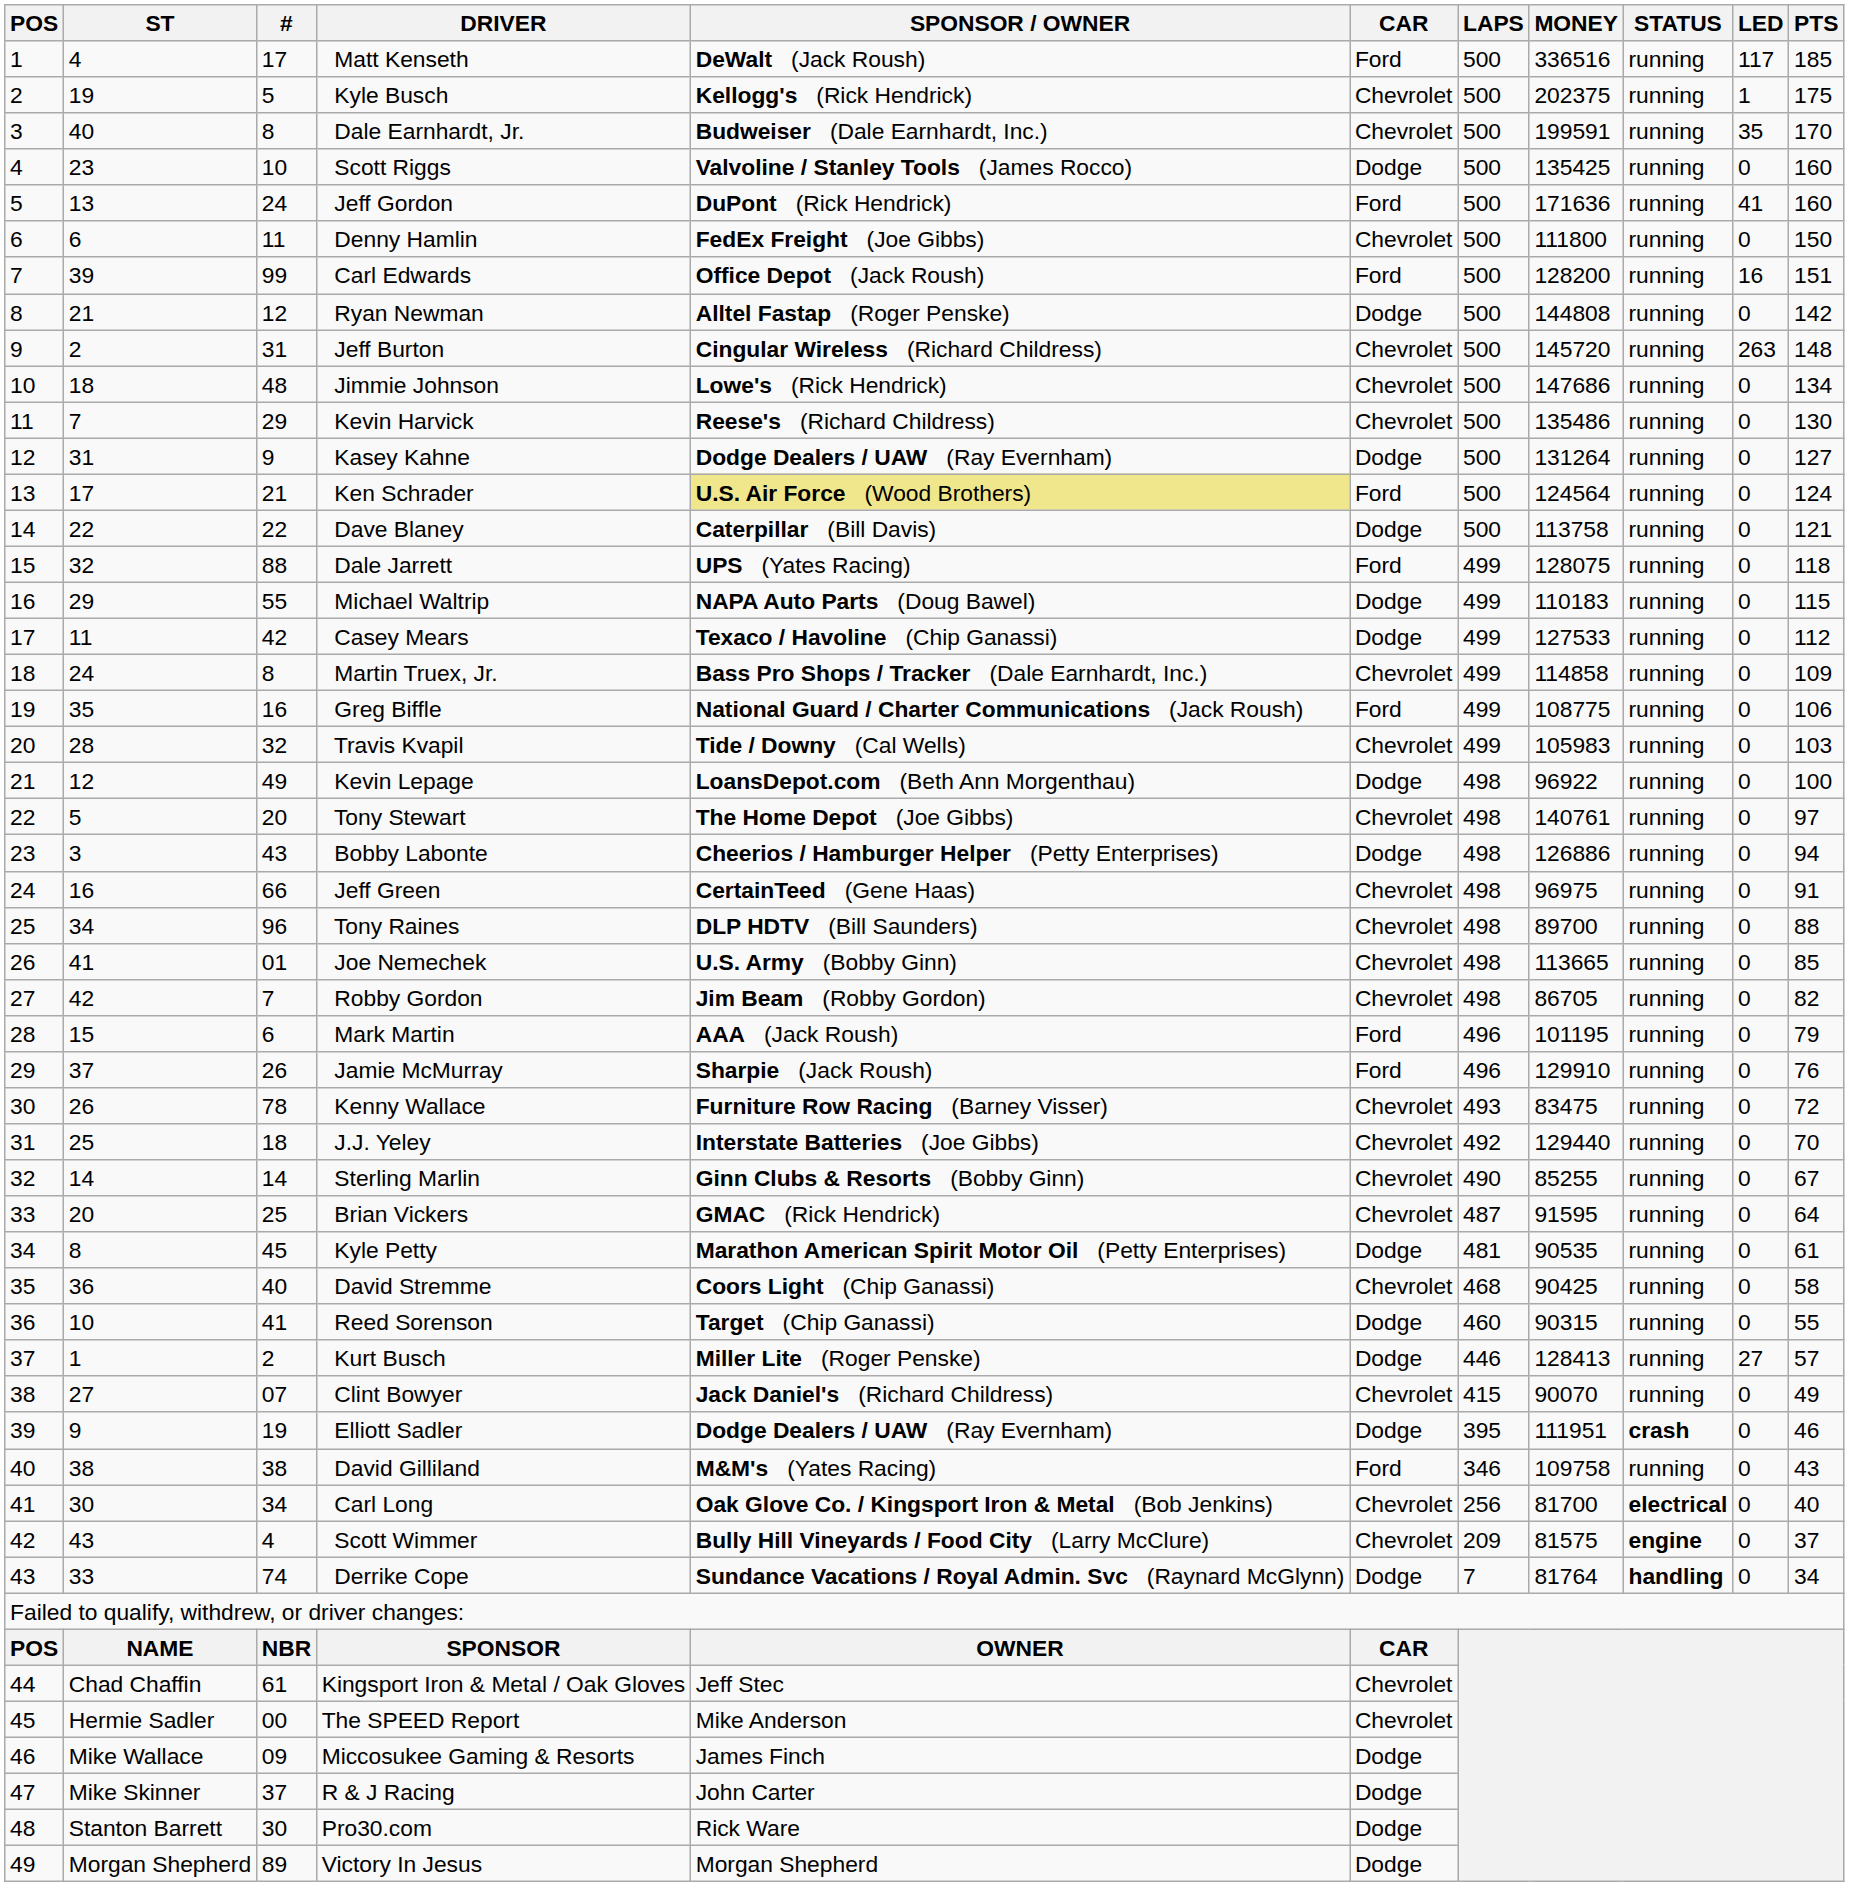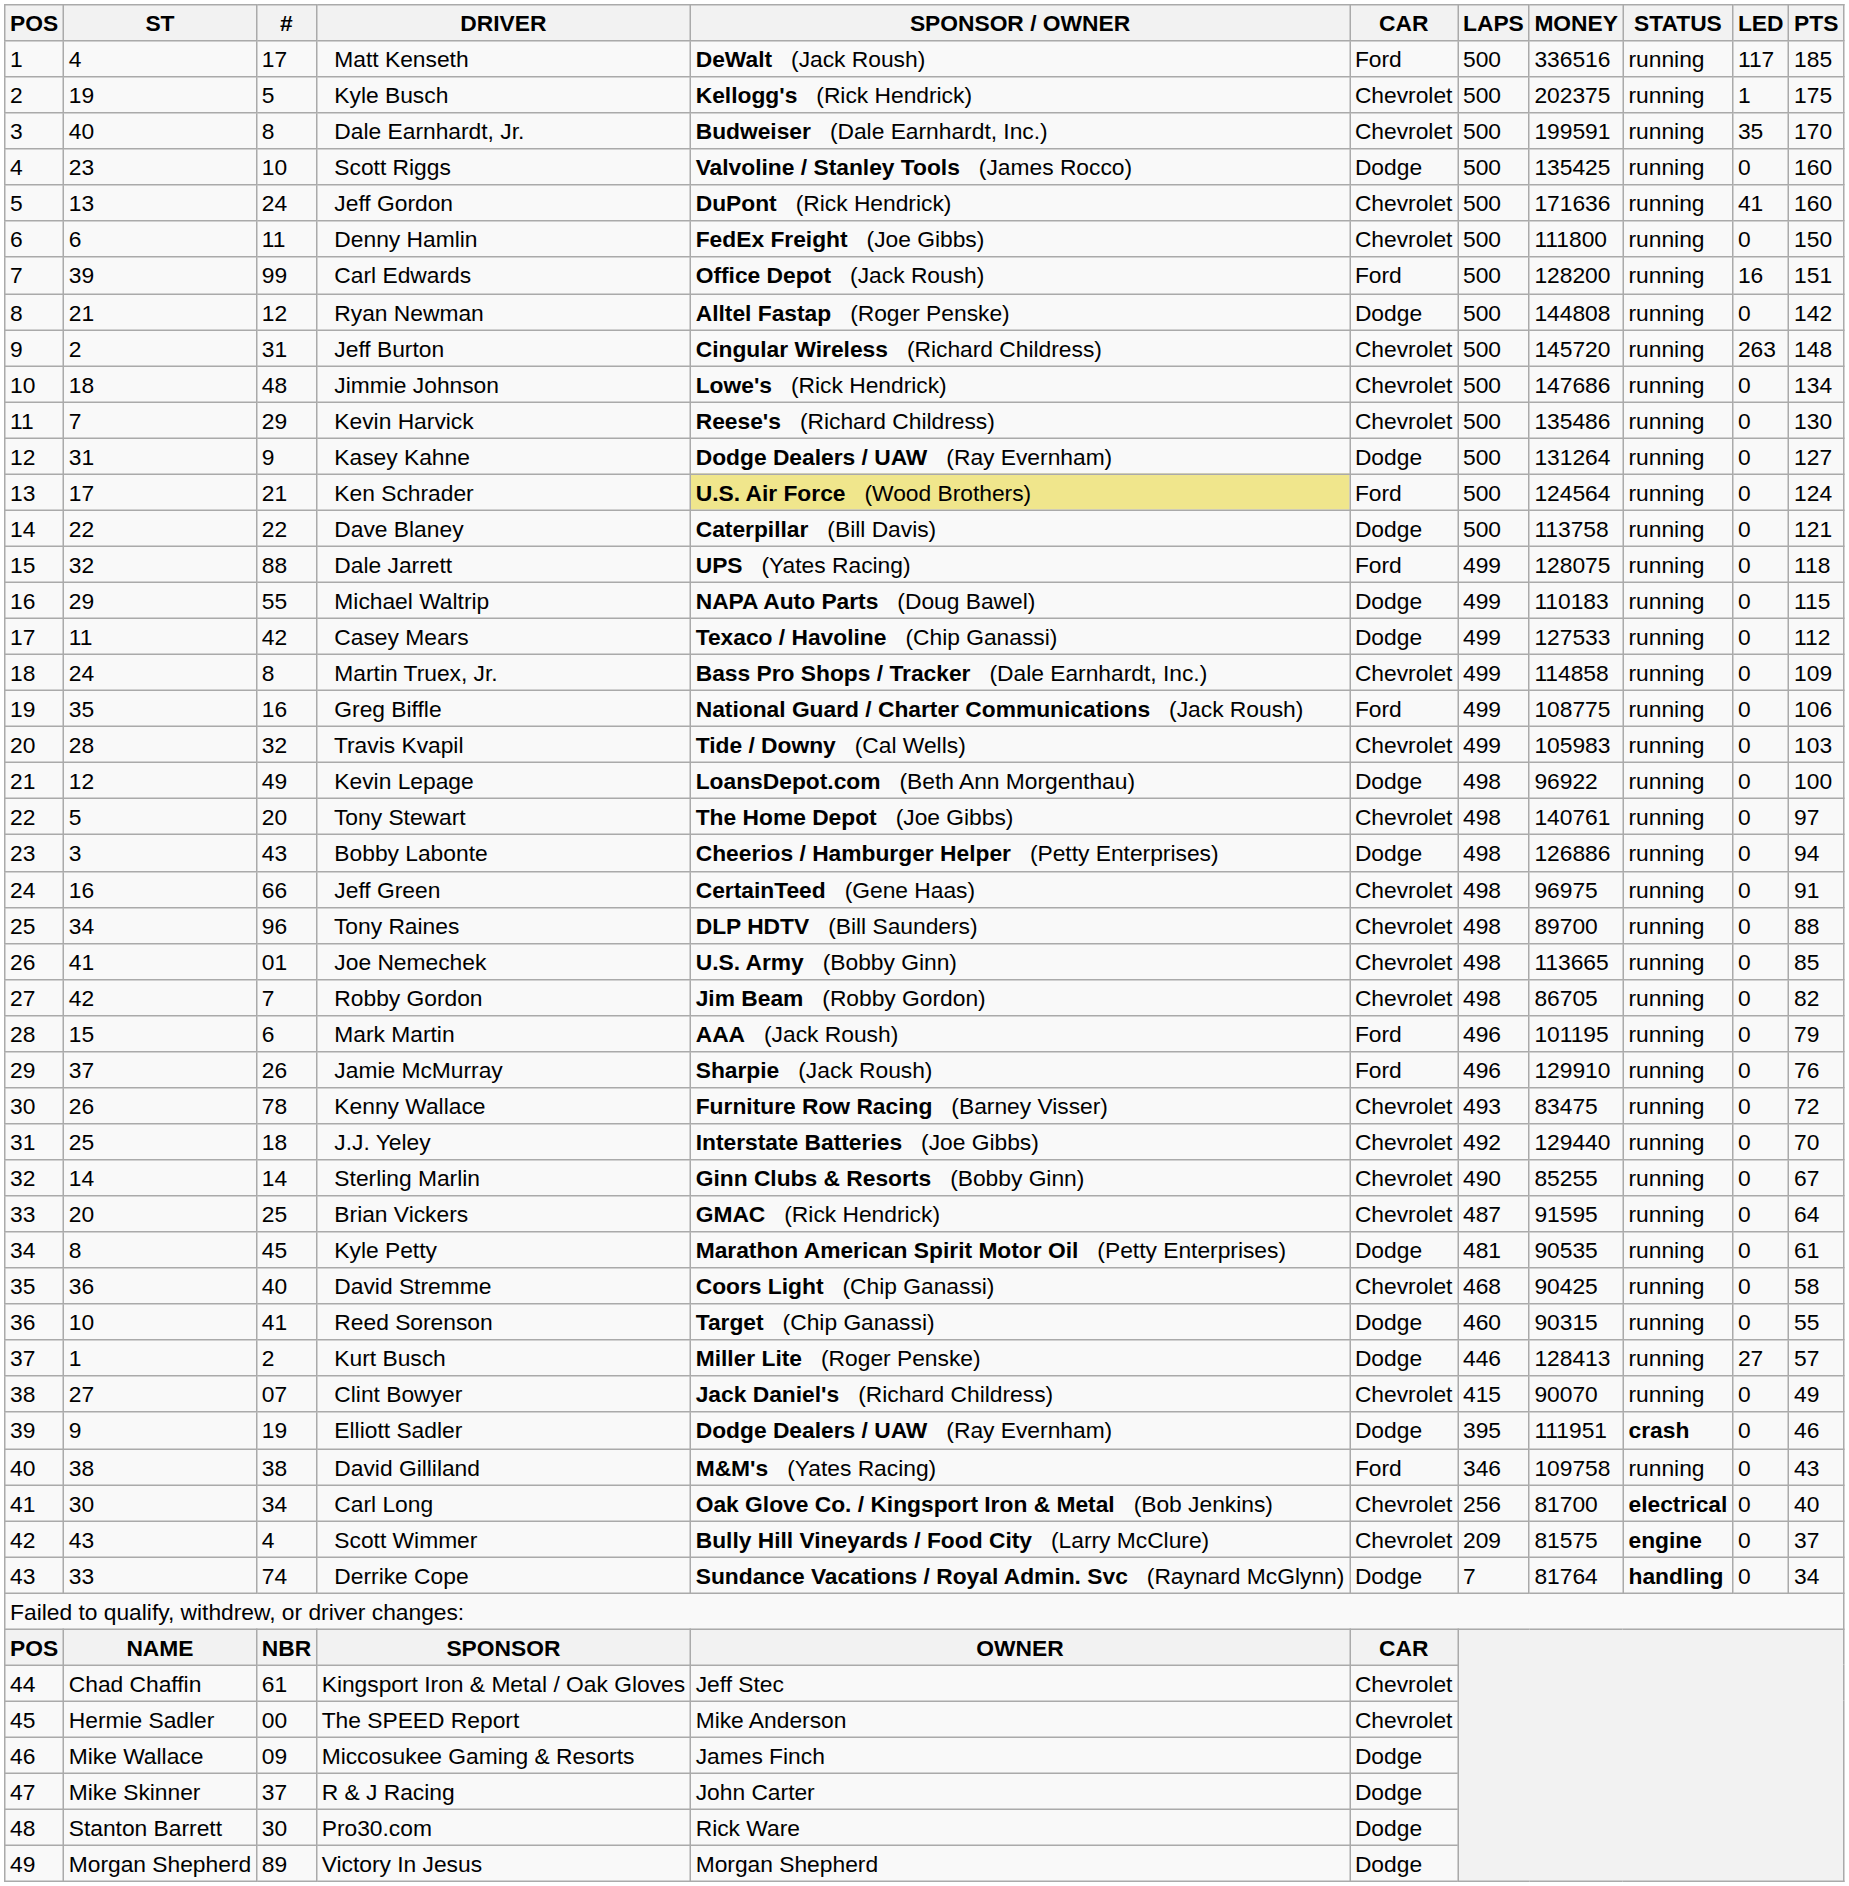Jeff Gordon | CAR: Ford -> Chevrolet
